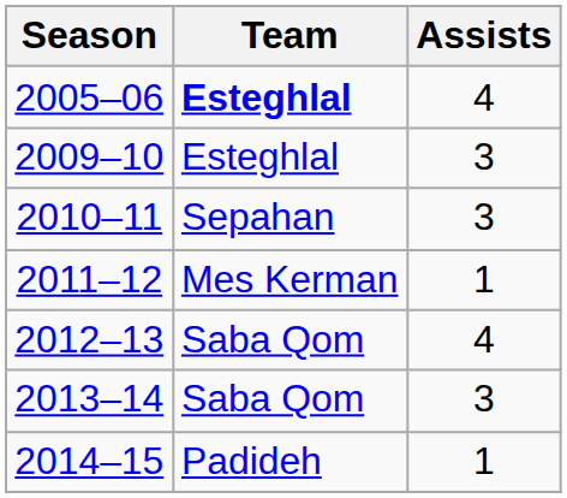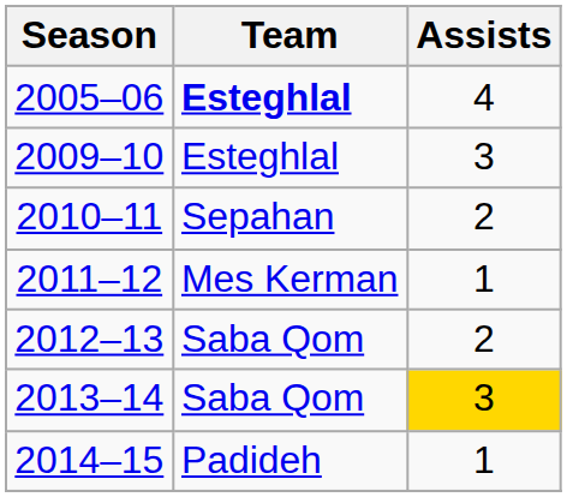2010–11 | Assists: 3 -> 2
2012–13 | Assists: 4 -> 2
2013–14 | Assists: no background -> gold background
